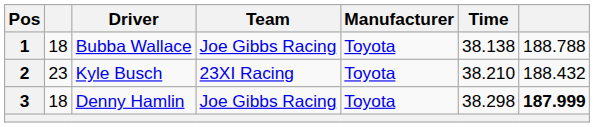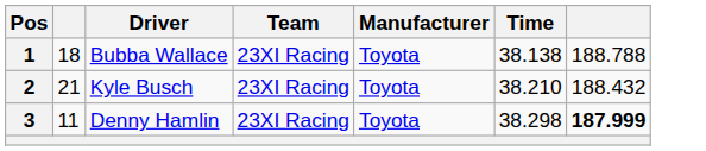1 | Team: Joe Gibbs Racing -> 23XI Racing
2 | column 2: 23 -> 21
3 | column 2: 18 -> 11
3 | Team: Joe Gibbs Racing -> 23XI Racing
